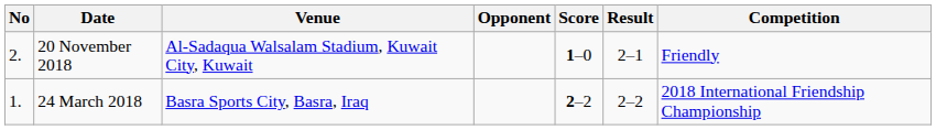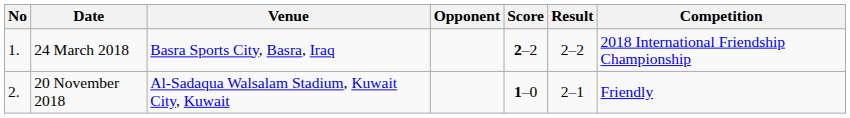rows swapped: 24 March 2018 <-> 20 November 2018
